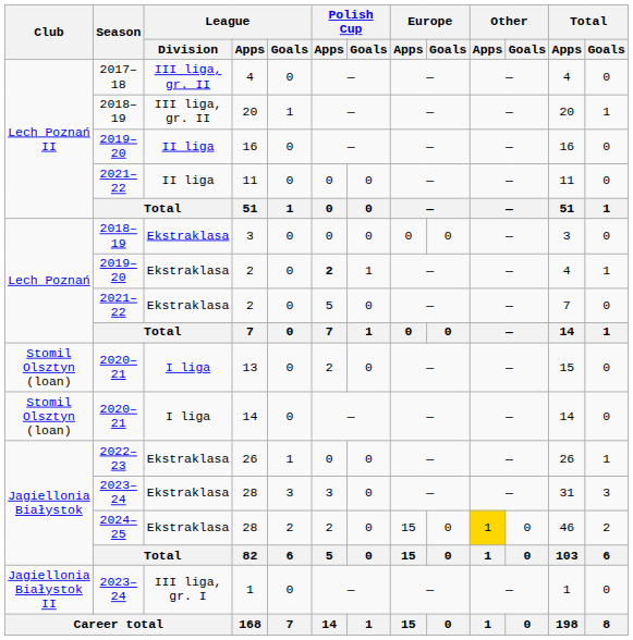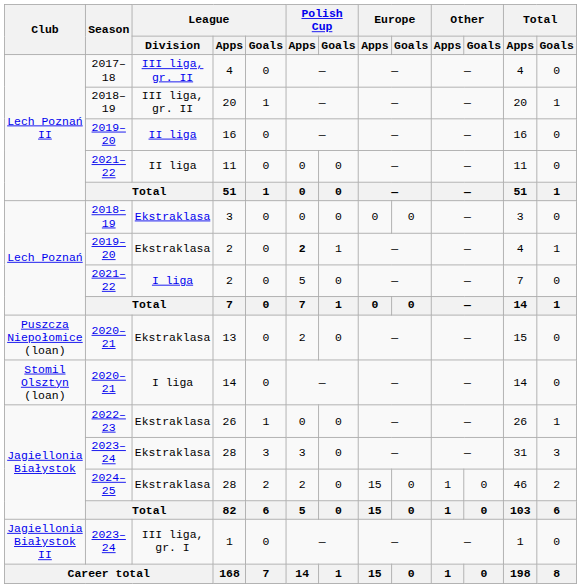2021–22 / 2 | League / Division: Ekstraklasa -> I liga
13 | Club: Stomil Olsztyn (loan) -> Puszcza Niepołomice (loan)
13 | League / Division: I liga -> Ekstraklasa
2024–25 / 28 | Other / Apps: gold background -> no background
